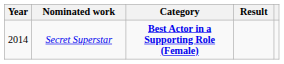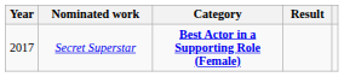Secret Superstar | Year: 2014 -> 2017
